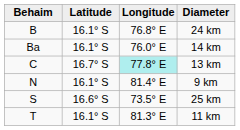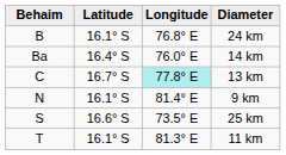14 km | Latitude: 16.1° S -> 16.4° S
